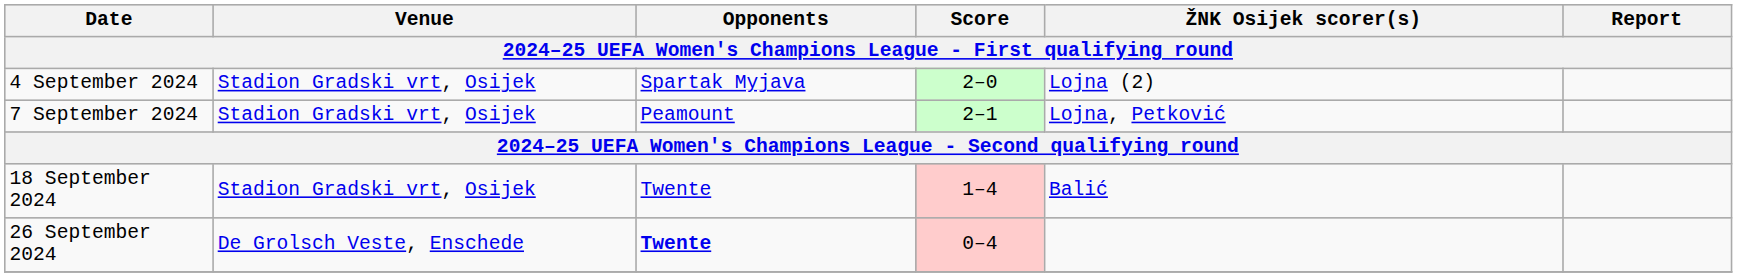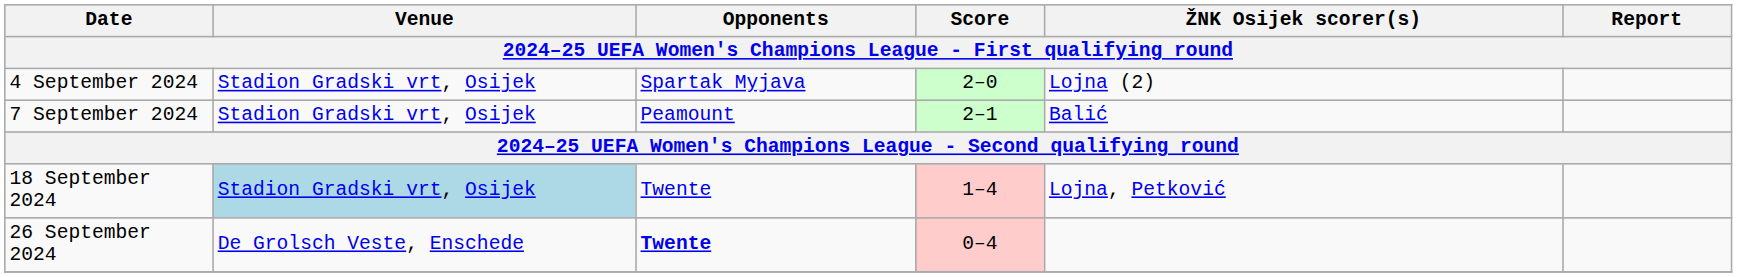7 September 2024 | ŽNK Osijek scorer(s): Lojna, Petković -> Balić
18 September 2024 | Venue: no background -> lightblue background
18 September 2024 | ŽNK Osijek scorer(s): Balić -> Lojna, Petković
